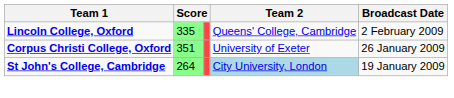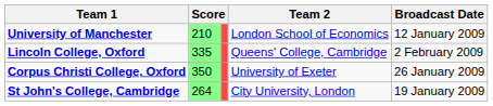+ row: University of Manchester | 210 | London School of Economics | 12 January 2009
Corpus Christi College, Oxford | column 2: 351 -> 350
St John's College, Cambridge | Team 2: lightblue background -> no background
